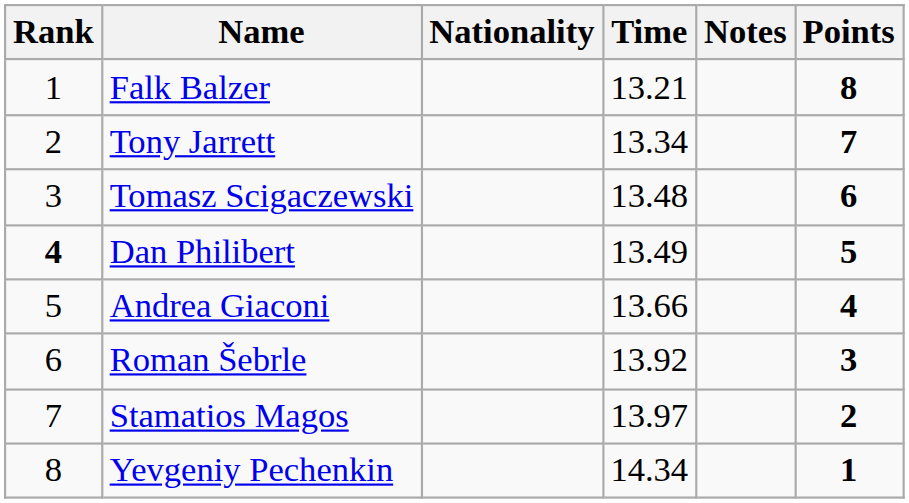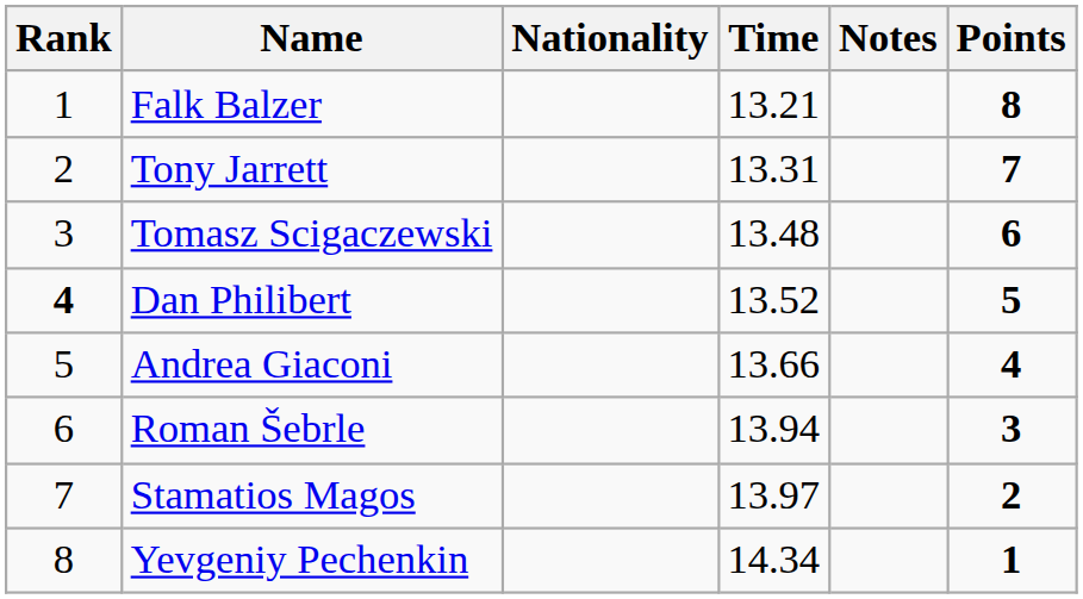Tony Jarrett | Time: 13.34 -> 13.31
Dan Philibert | Time: 13.49 -> 13.52
Roman Šebrle | Time: 13.92 -> 13.94
